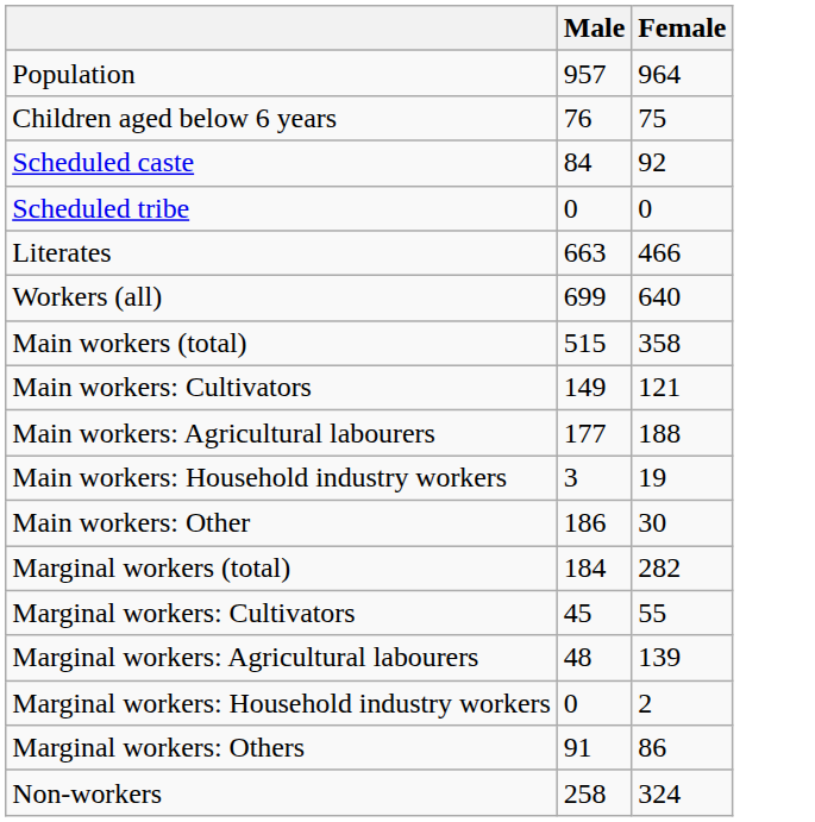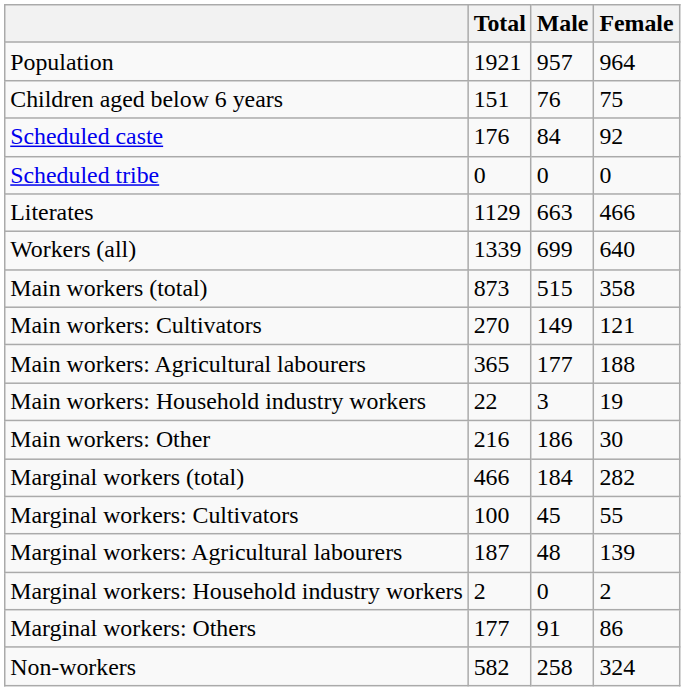+ column: Total | 1921 | 151 | 176 | 0 | 1129 | 1339 | 873 | 270 | 365 | 22 | 216 | 466 | 100 | 187 | 2 | 177 | 582
